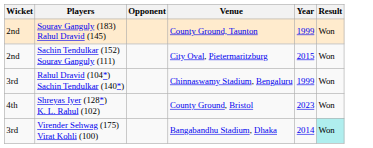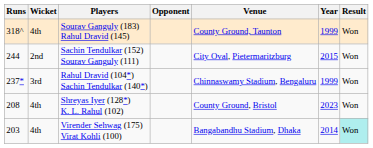+ column: Runs | 318^ | 244 | 237* | 208 | 203
Sourav Ganguly (183) Rahul Dravid (145) | Wicket: 2nd -> 4th
Virender Sehwag (175) Virat Kohli (100) | Wicket: 3rd -> 4th
